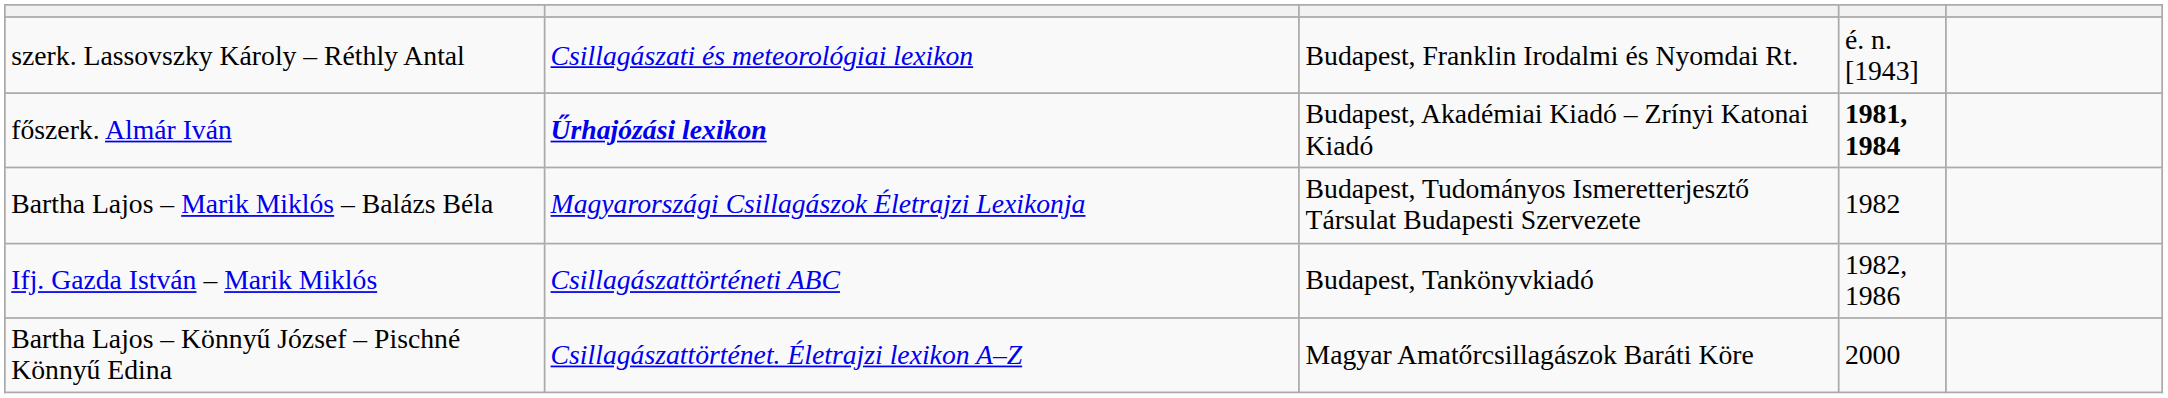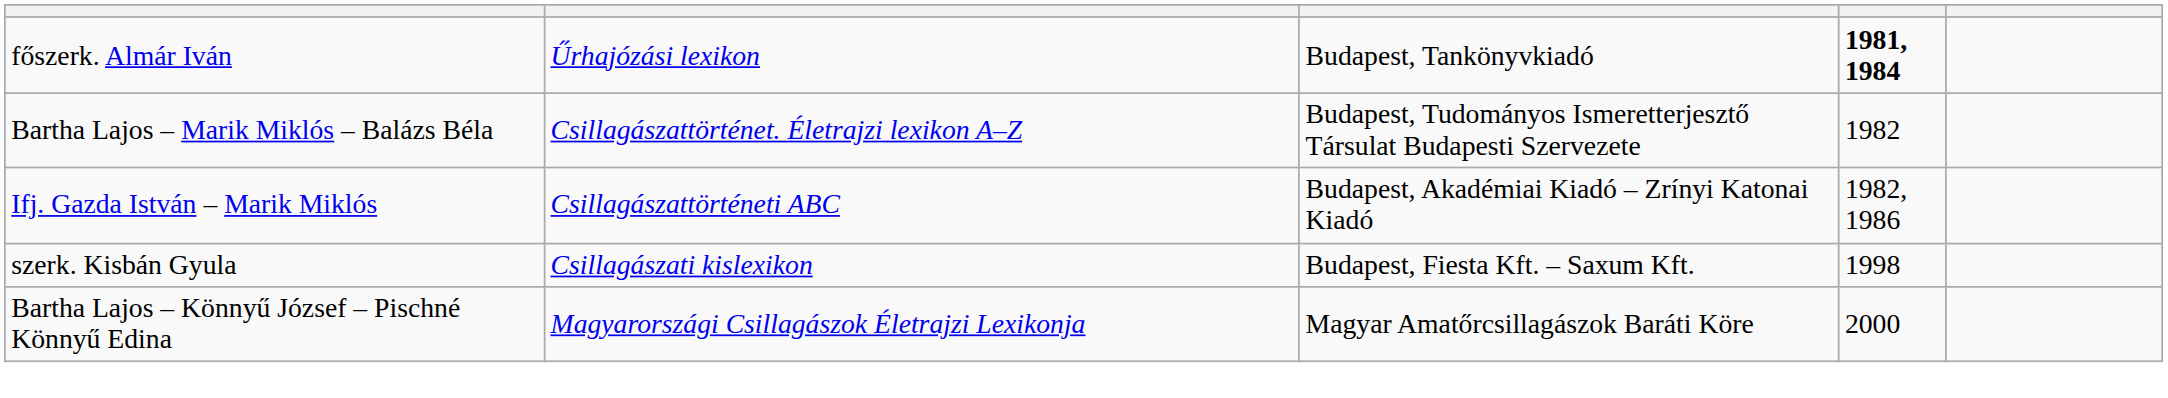- row: szerk. Lassovszky Károly – Réthly Antal | Csillagászati és meteorológiai lexikon | Budapest, Franklin Irodalmi és Nyomdai Rt. | é. n. [1943]
főszerk. Almár Iván | column 2: bold -> normal
főszerk. Almár Iván | column 3: Budapest, Akadémiai Kiadó – Zrínyi Katonai Kiadó -> Budapest, Tankönyvkiadó
Bartha Lajos – Marik Miklós – Balázs Béla | column 2: Magyarországi Csillagászok Életrajzi Lexikonja -> Csillagászattörténet. Életrajzi lexikon A–Z
Ifj. Gazda István – Marik Miklós | column 3: Budapest, Tankönyvkiadó -> Budapest, Akadémiai Kiadó – Zrínyi Katonai Kiadó
+ row: szerk. Kisbán Gyula | Csillagászati kislexikon | Budapest, Fiesta Kft. – Saxum Kft. | 1998
Bartha Lajos – Könnyű József – Pischné Könnyű Edina | column 2: Csillagászattörténet. Életrajzi lexikon A–Z -> Magyarországi Csillagászok Életrajzi Lexikonja
